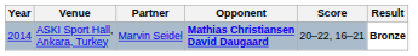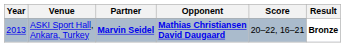ASKI Sport Hall, Ankara, Turkey | Year: 2014 -> 2013
ASKI Sport Hall, Ankara, Turkey | Partner: normal -> bold
